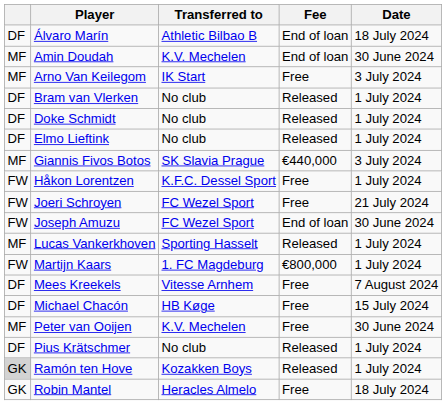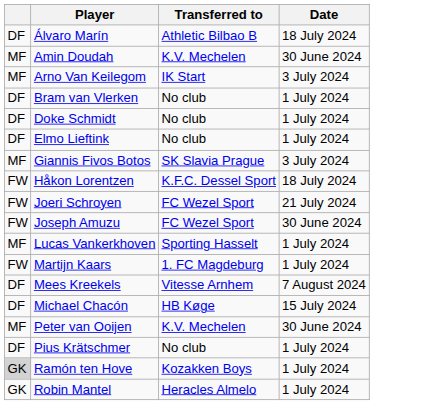- column: Fee | End of loan | End of loan | Free | Released | Released | Released | €440,000 | Free | Free | End of loan | Released | €800,000 | Free | Free | Free | Released | Released | Free
Håkon Lorentzen | Date: 1 July 2024 -> 18 July 2024
Robin Mantel | Date: 18 July 2024 -> 1 July 2024
